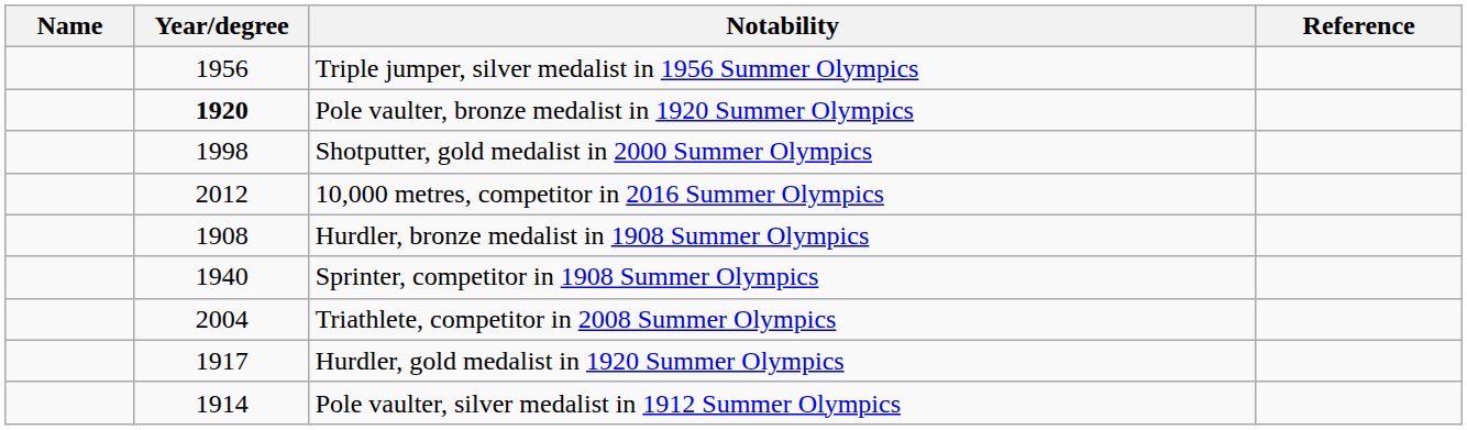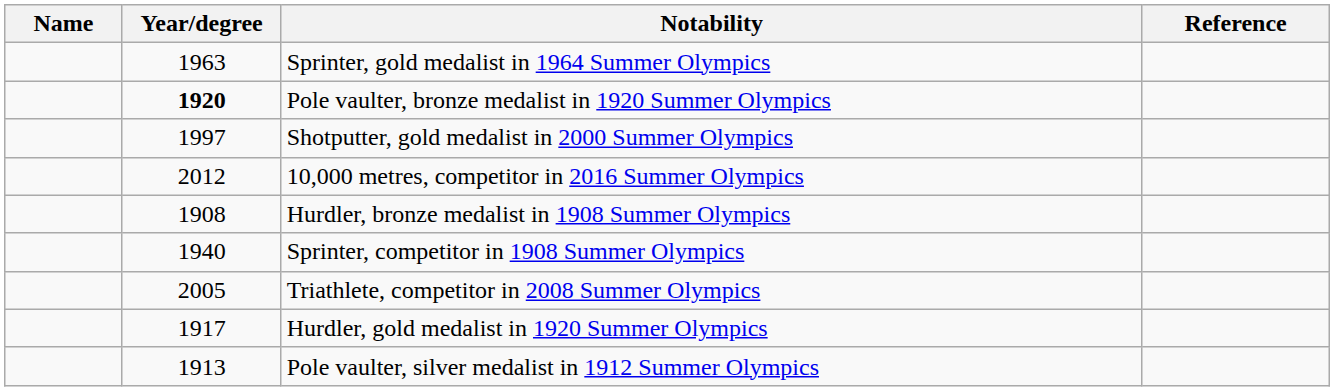+ row: 1963 | Sprinter, gold medalist in 1964 Summer Olympics
- row: 1956 | Triple jumper, silver medalist in 1956 Summer Olympics
Shotputter, gold medalist in 2000 Summer Olympics | Year/degree: 1998 -> 1997
Triathlete, competitor in 2008 Summer Olympics | Year/degree: 2004 -> 2005
Pole vaulter, silver medalist in 1912 Summer Olympics | Year/degree: 1914 -> 1913
